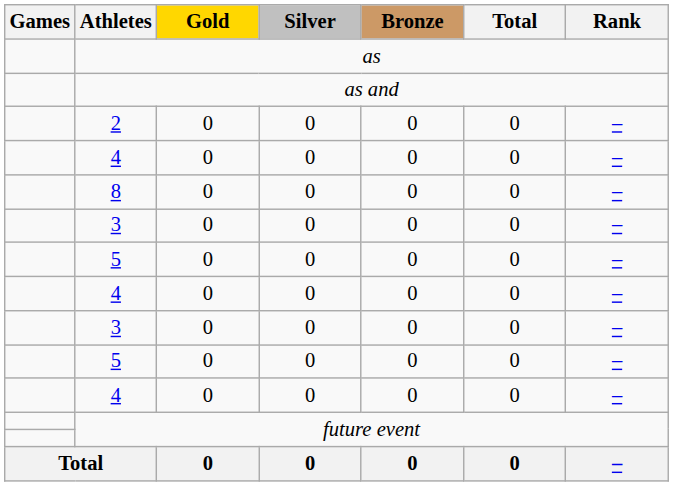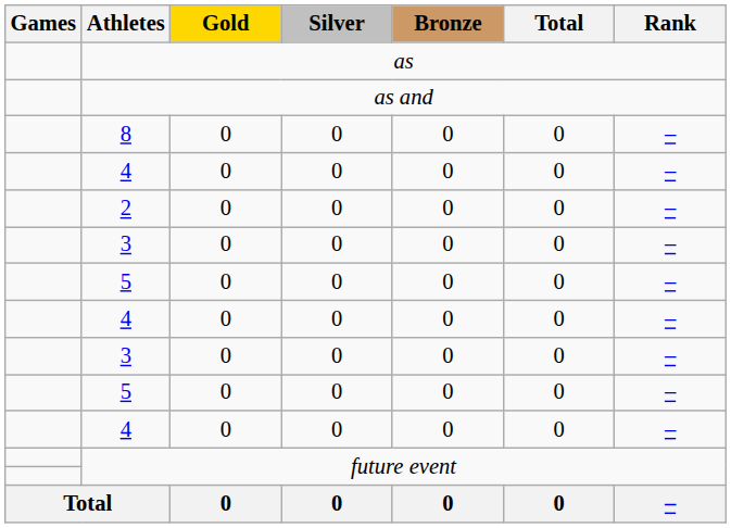rows swapped: 8 <-> 2
